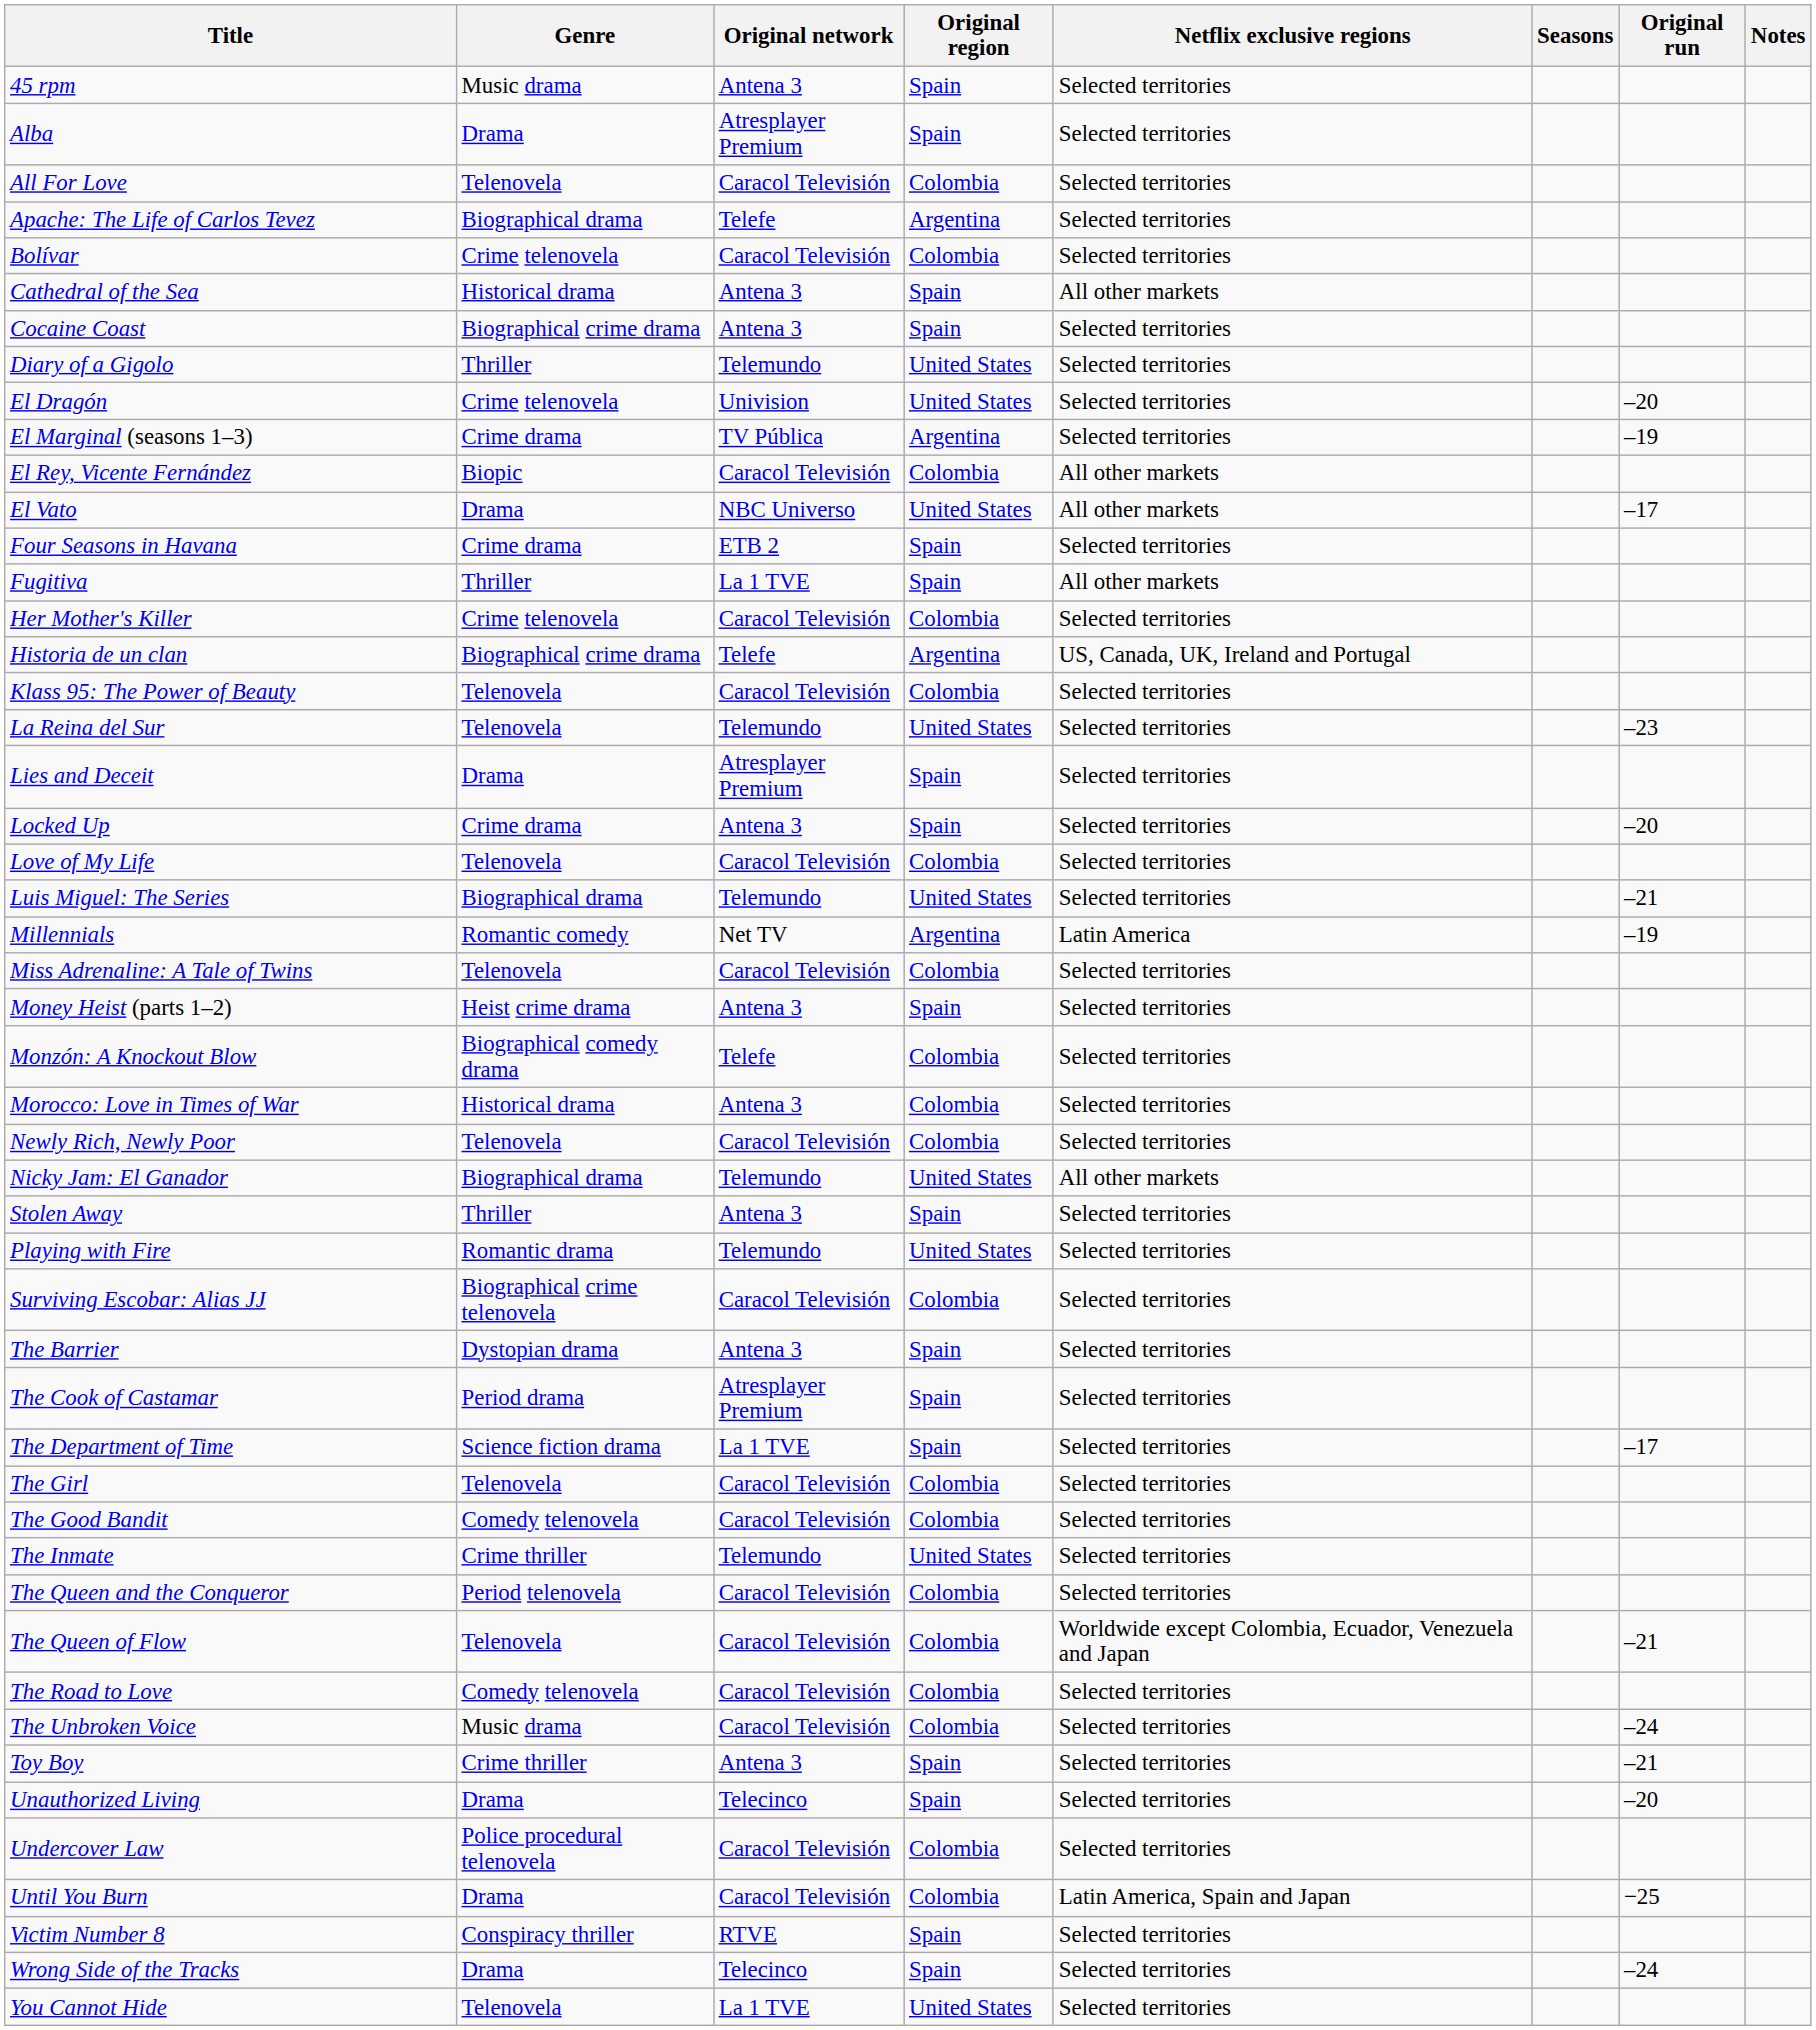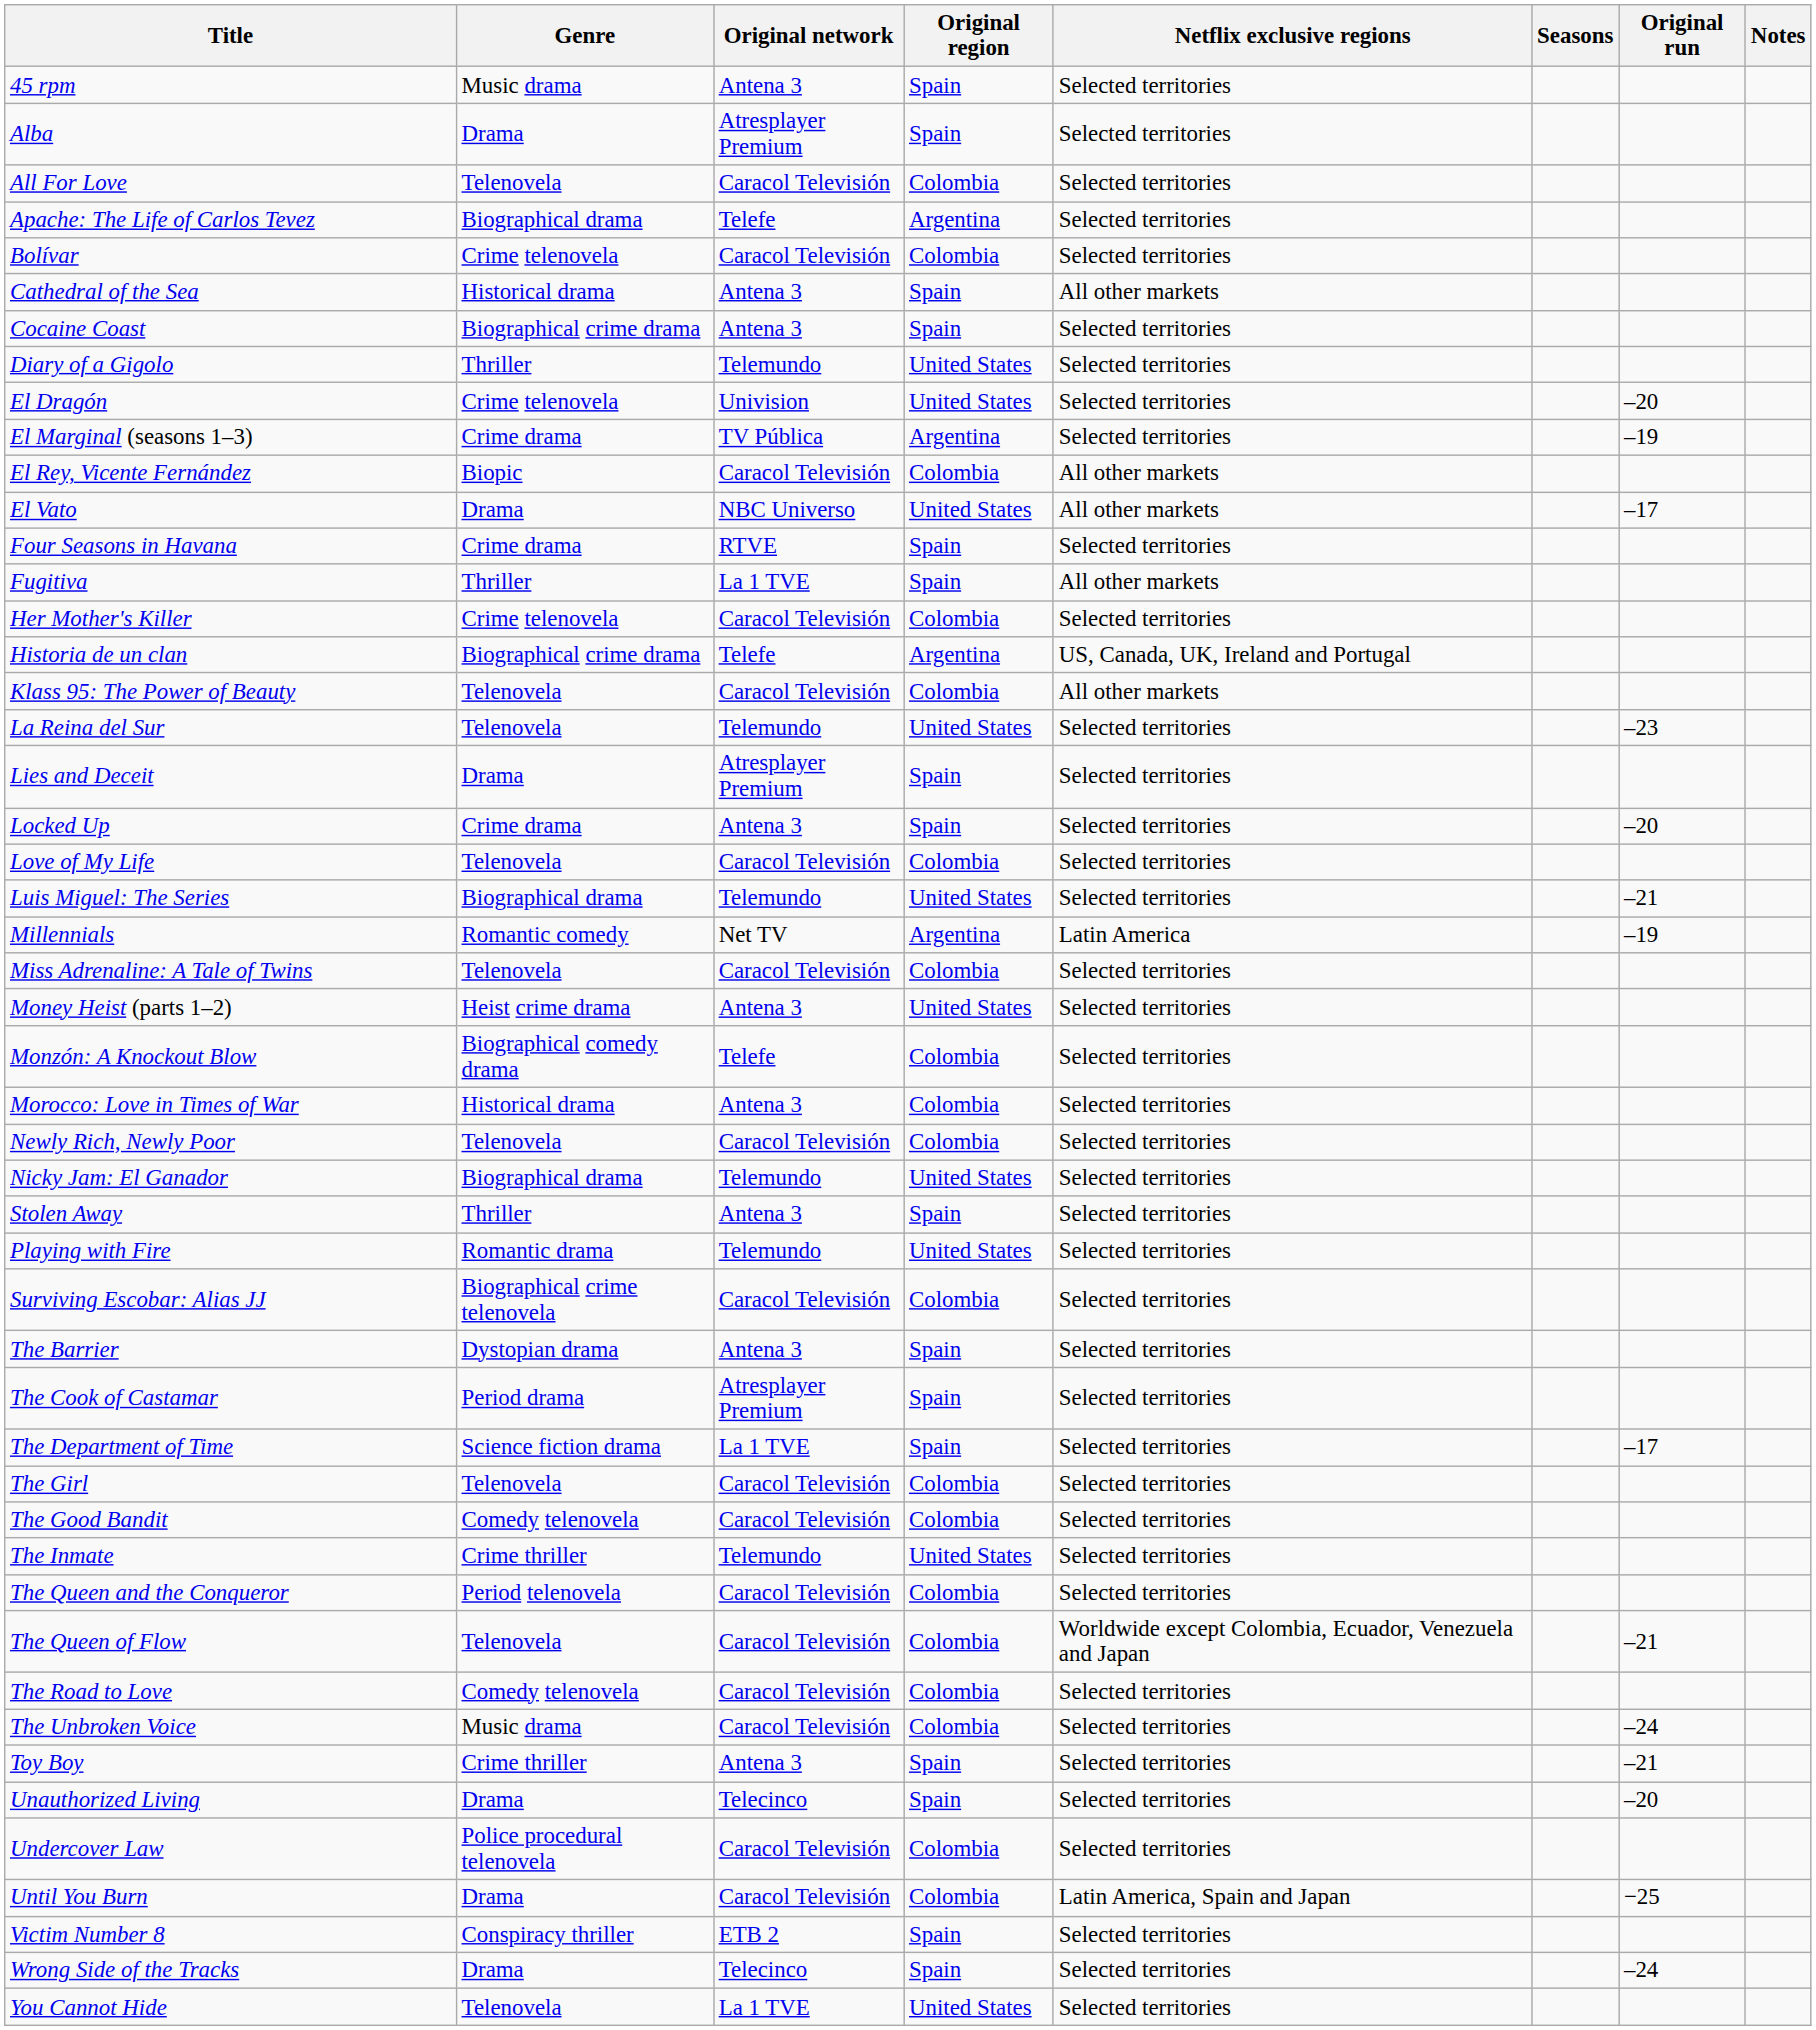Four Seasons in Havana | Original network: ETB 2 -> RTVE
Klass 95: The Power of Beauty | Netflix exclusive regions: Selected territories -> All other markets
Money Heist (parts 1–2) | Original region: Spain -> United States
Nicky Jam: El Ganador | Netflix exclusive regions: All other markets -> Selected territories
Victim Number 8 | Original network: RTVE -> ETB 2
